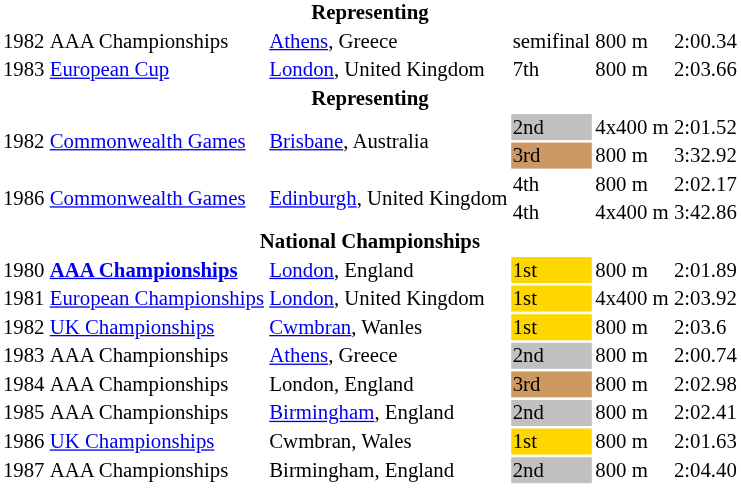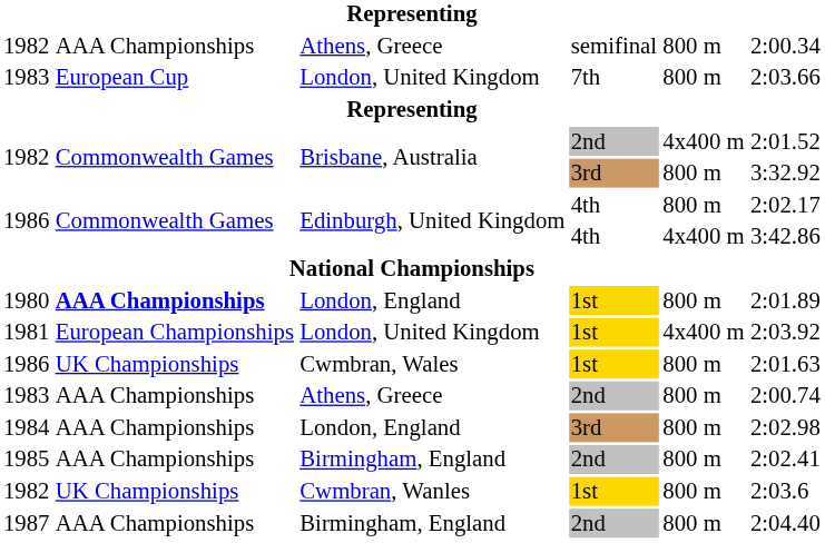rows swapped: 1982 / 1st <-> 1986 / 1st
